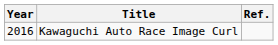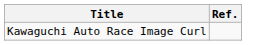- column: Year | 2016
